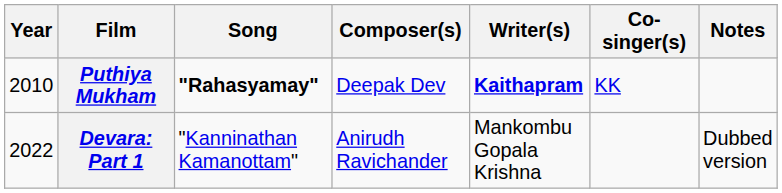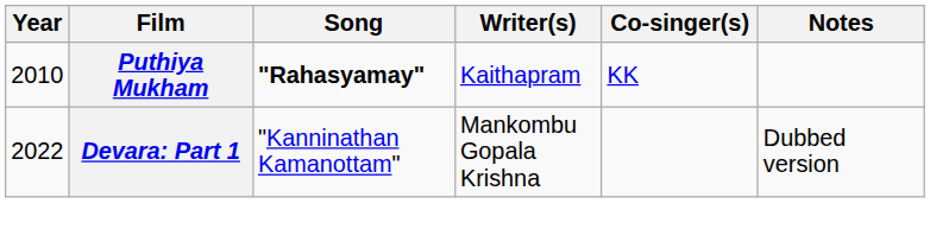- column: Composer(s) | Deepak Dev | Anirudh Ravichander
Puthiya Mukham | Writer(s): bold -> normal
